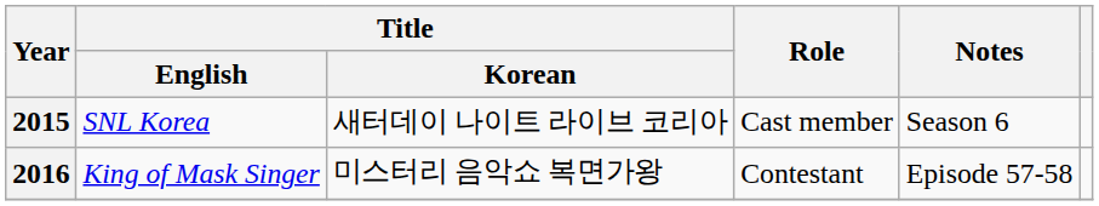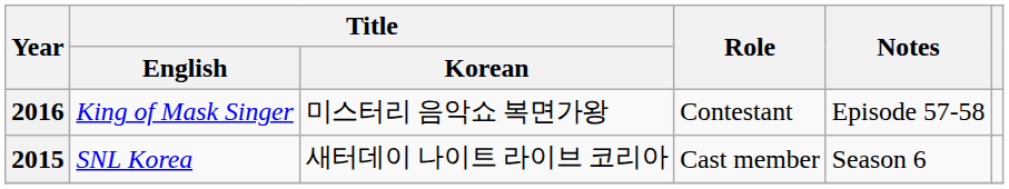rows swapped: 2015 <-> 2016
